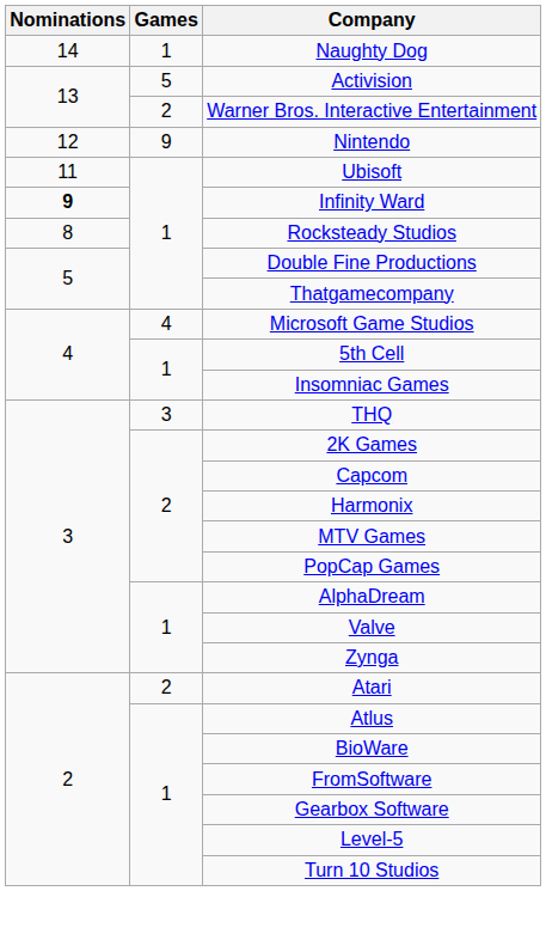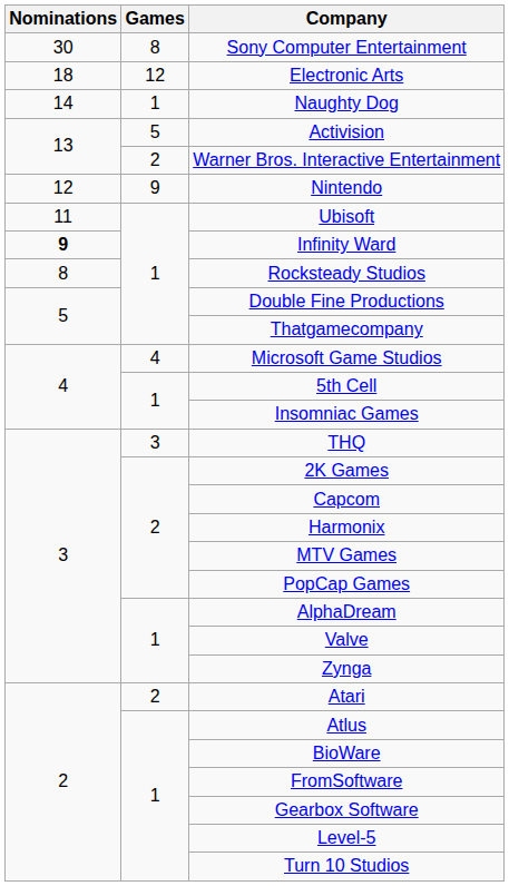+ row: 30 | 8 | Sony Computer Entertainment
+ row: 18 | 12 | Electronic Arts
